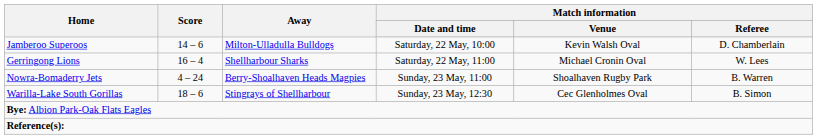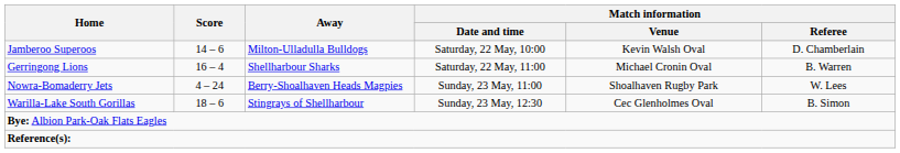Gerringong Lions | Match information / Referee: W. Lees -> B. Warren
Nowra-Bomaderry Jets | Match information / Referee: B. Warren -> W. Lees
